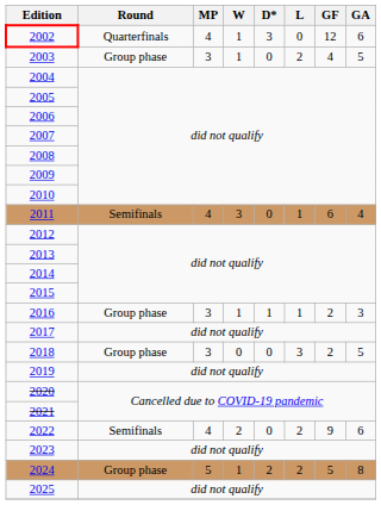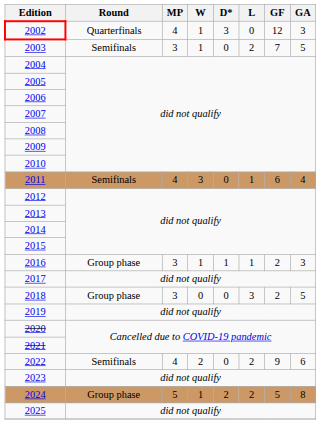2002 | GA: 6 -> 3
2003 | Round: Group phase -> Semifinals
2003 | GF: 4 -> 7
